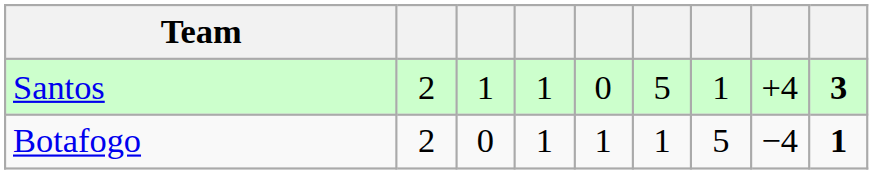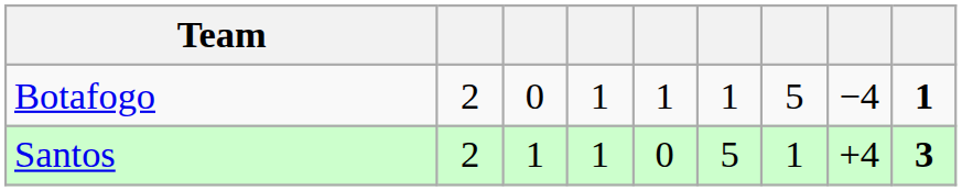rows swapped: Santos <-> Botafogo
